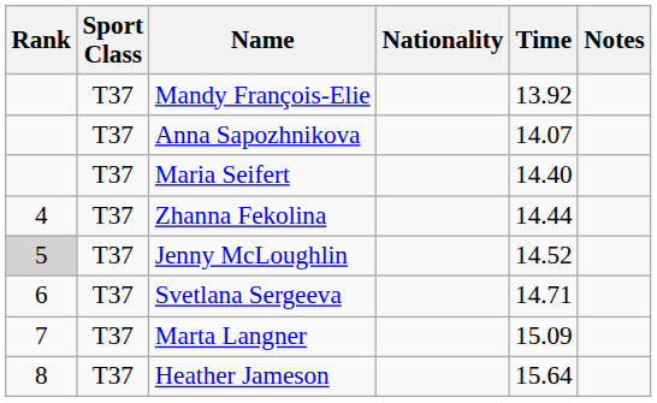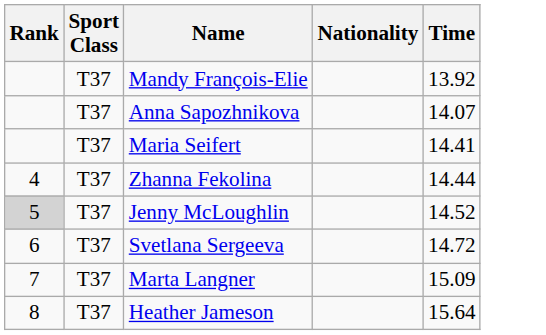- column: Notes
Maria Seifert | Time: 14.40 -> 14.41
Svetlana Sergeeva | Time: 14.71 -> 14.72
